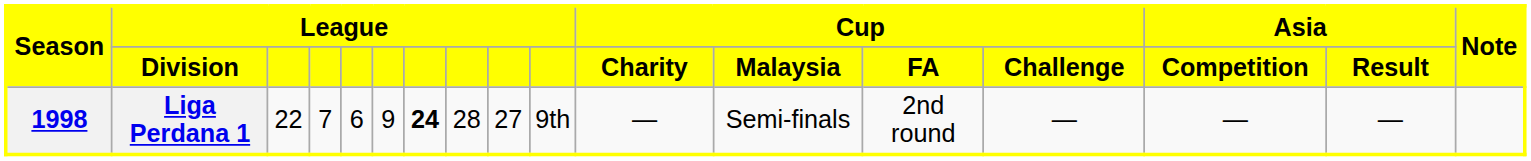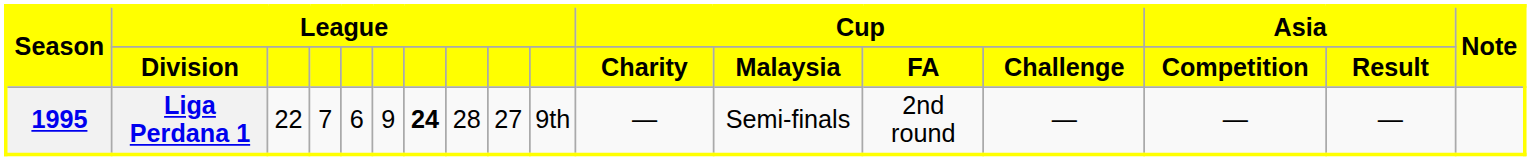Liga Perdana 1 | Season: 1998 -> 1995
